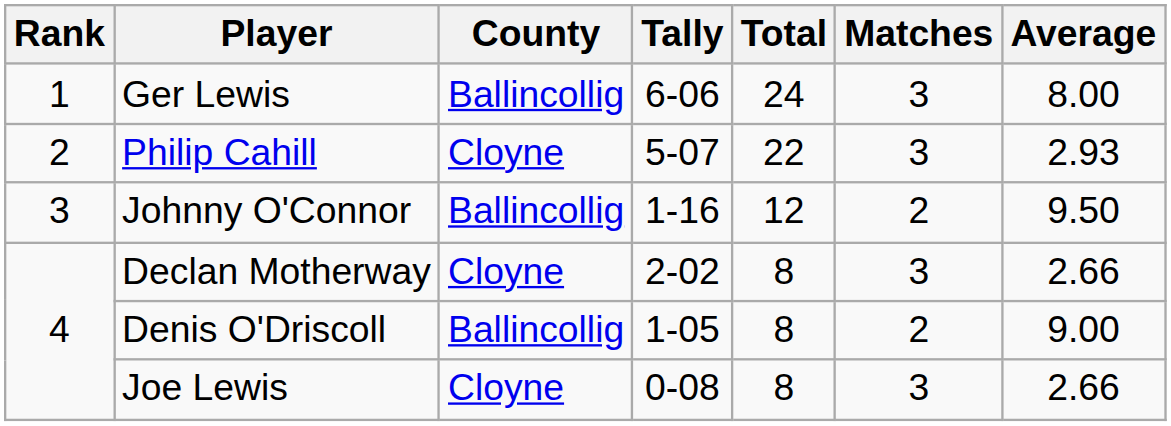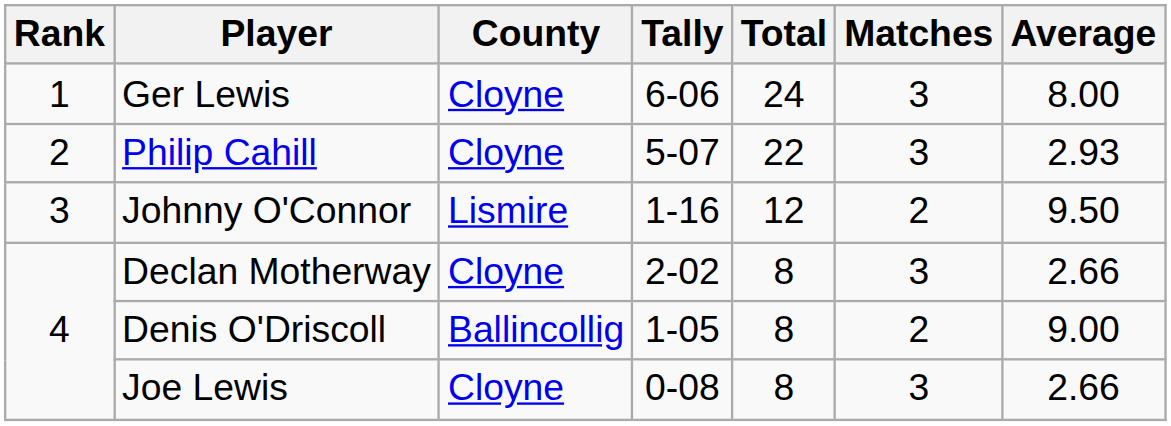Ger Lewis | County: Ballincollig -> Cloyne
Johnny O'Connor | County: Ballincollig -> Lismire
